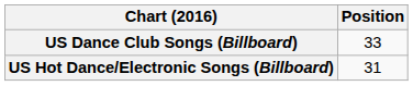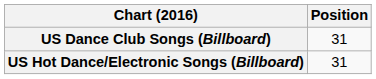US Dance Club Songs (Billboard) | Position: 33 -> 31
